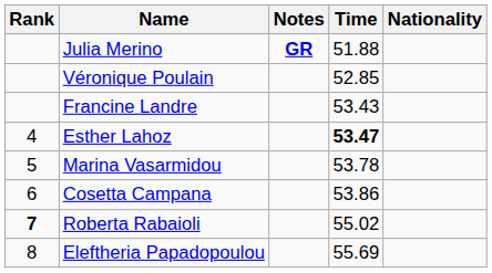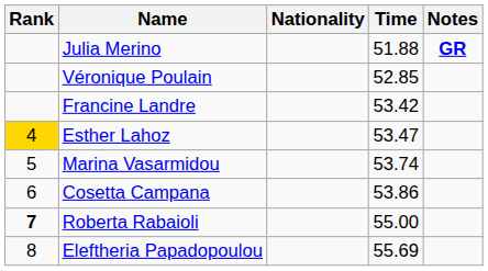columns swapped: Nationality <-> Notes
Francine Landre | Time: 53.43 -> 53.42
Esther Lahoz | Rank: no background -> gold background
Esther Lahoz | Time: bold -> normal
Marina Vasarmidou | Time: 53.78 -> 53.74
Roberta Rabaioli | Time: 55.02 -> 55.00
